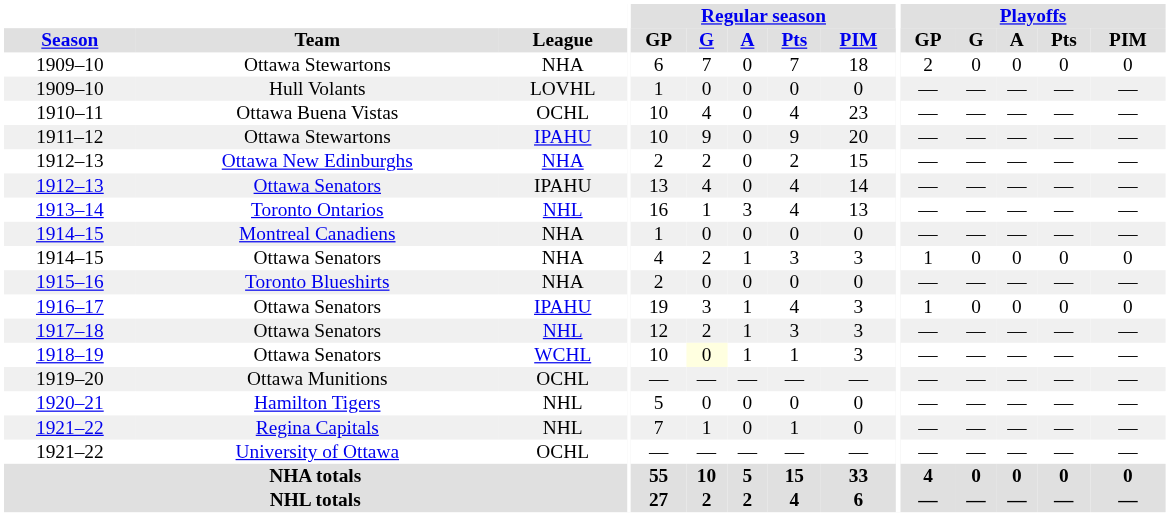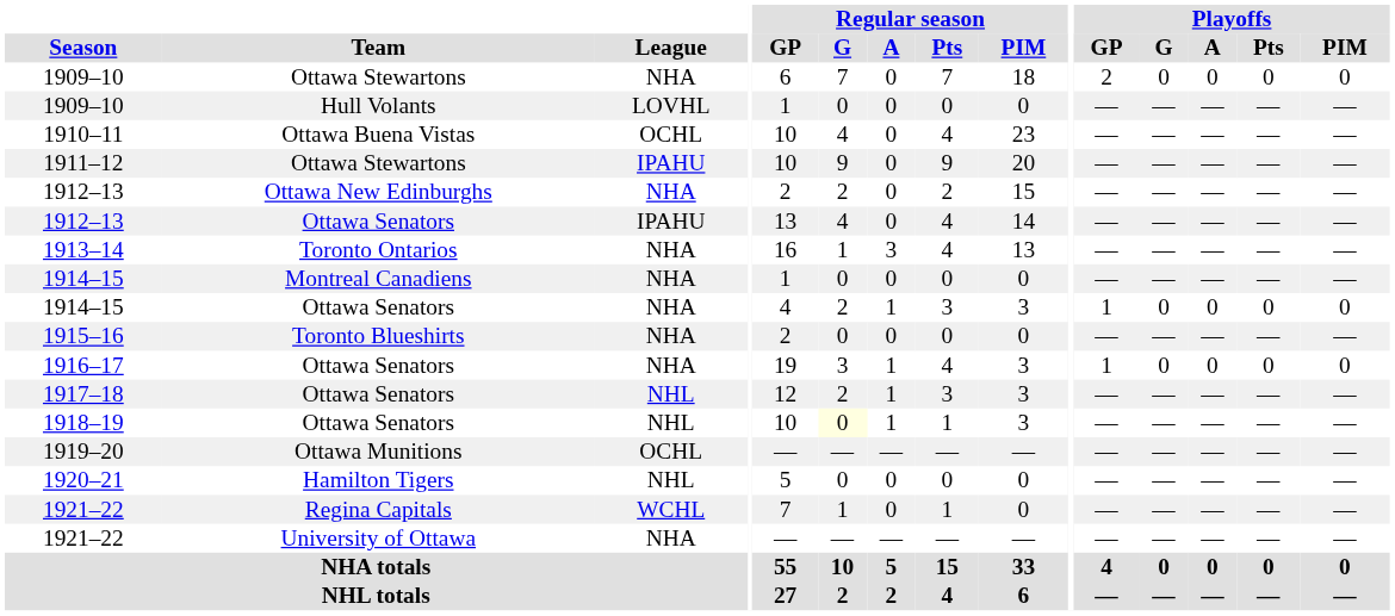1913–14 | League: NHL -> NHA
1916–17 | League: IPAHU -> NHA
1918–19 | League: WCHL -> NHL
1921–22 / Regina Capitals | League: NHL -> WCHL
1921–22 / University of Ottawa | League: OCHL -> NHA
